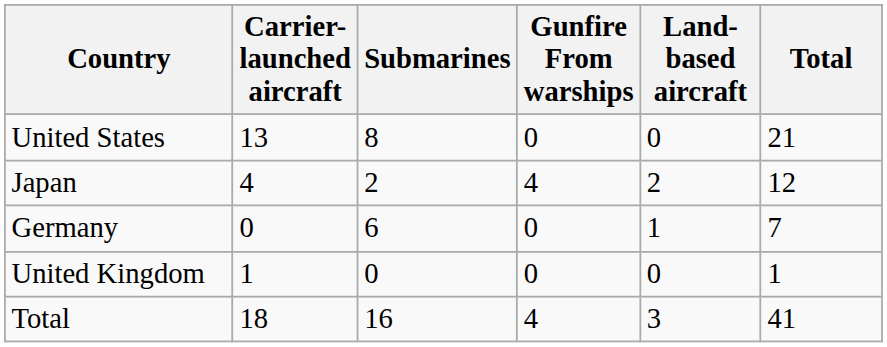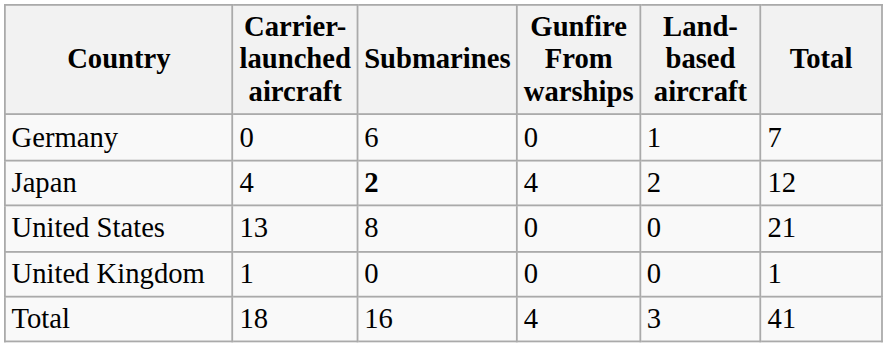rows swapped: United States <-> Germany
Japan | Submarines: normal -> bold
